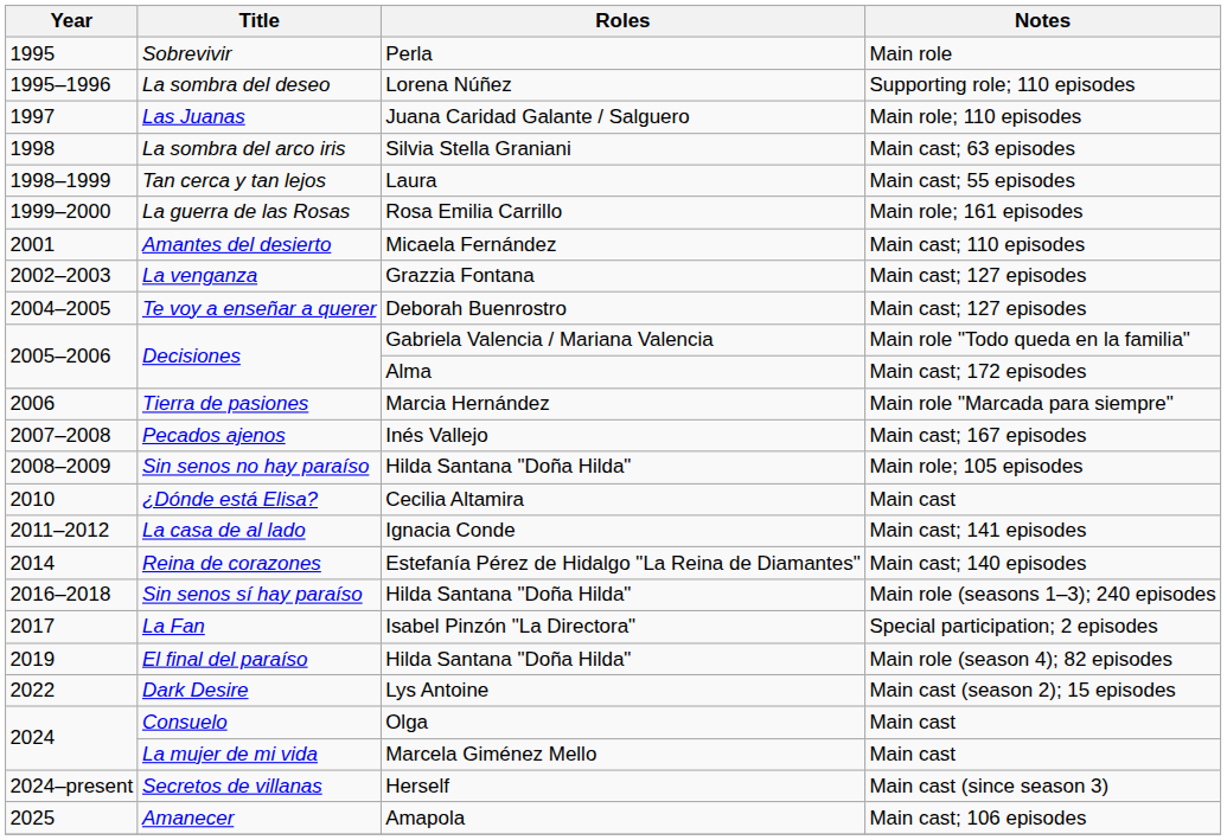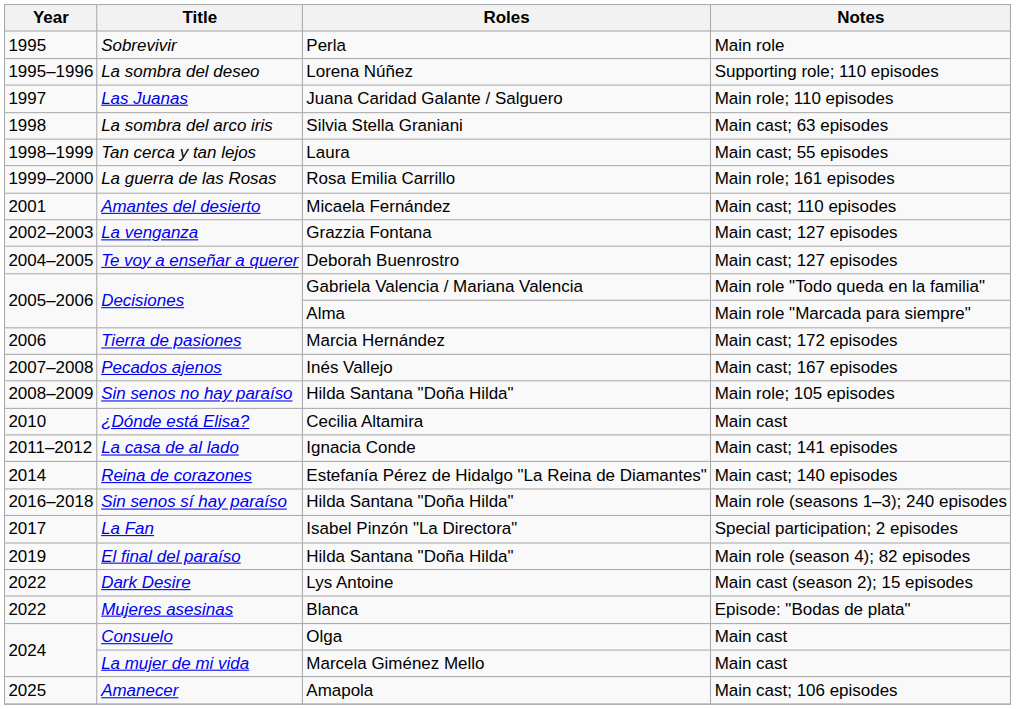Decisiones / Alma | Notes: Main cast; 172 episodes -> Main role "Marcada para siempre"
Tierra de pasiones | Notes: Main role "Marcada para siempre" -> Main cast; 172 episodes
+ row: 2022 | Mujeres asesinas | Blanca | Episode: "Bodas de plata"
- row: 2024–present | Secretos de villanas | Herself | Main cast (since season 3)
